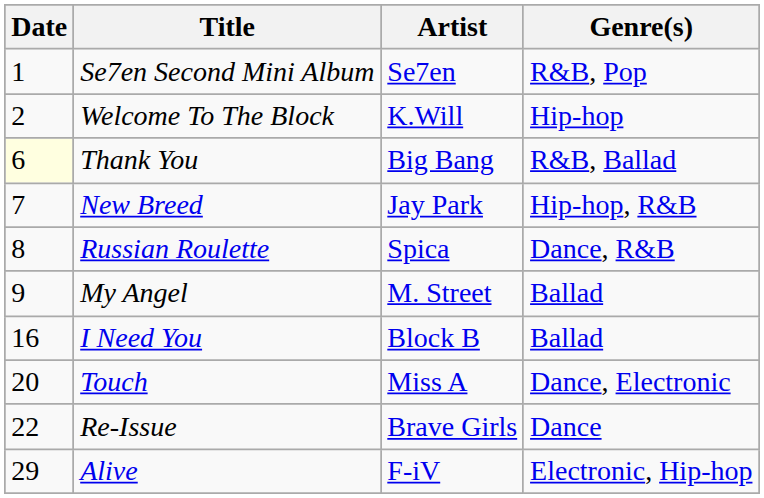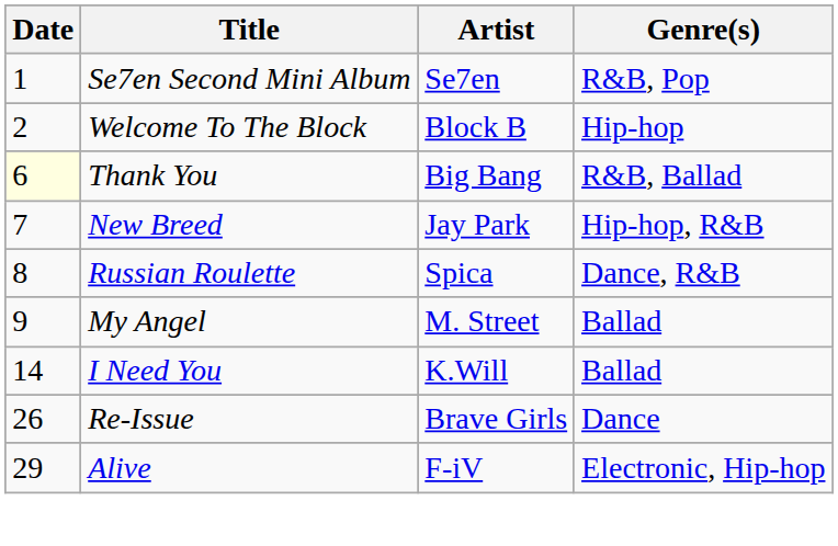Welcome To The Block | Artist: K.Will -> Block B
I Need You | Date: 16 -> 14
I Need You | Artist: Block B -> K.Will
- row: 20 | Touch | Miss A | Dance, Electronic
Re-Issue | Date: 22 -> 26
